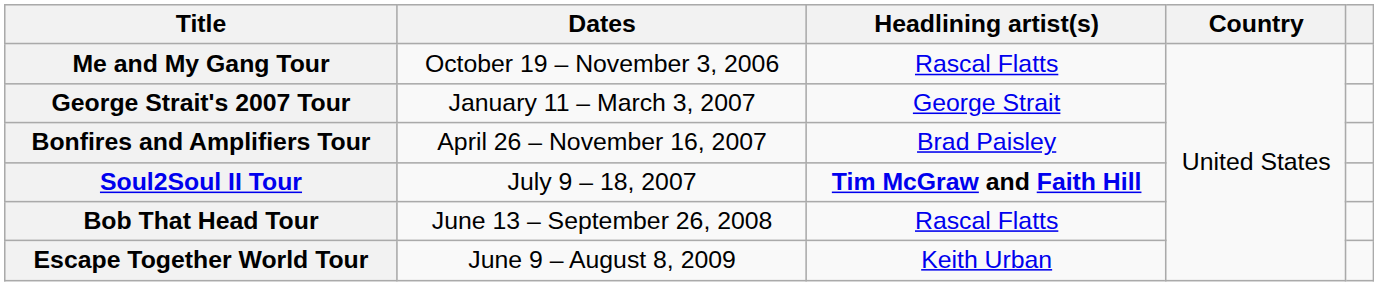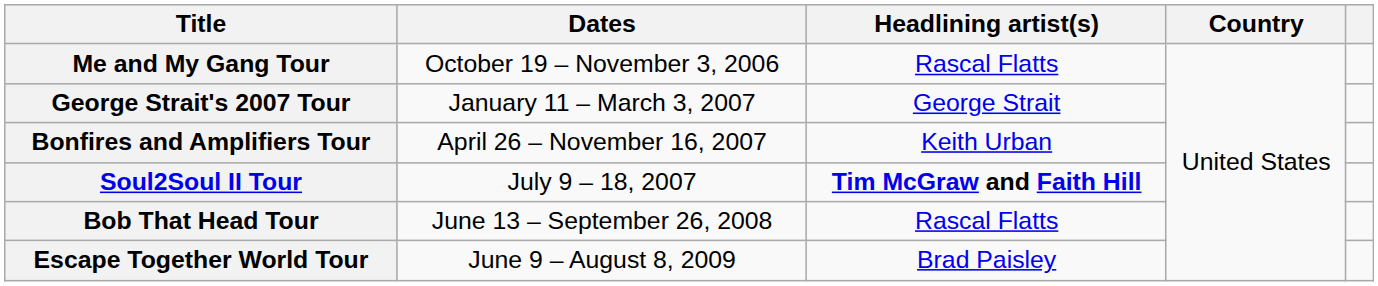Bonfires and Amplifiers Tour | Headlining artist(s): Brad Paisley -> Keith Urban
Escape Together World Tour | Headlining artist(s): Keith Urban -> Brad Paisley
